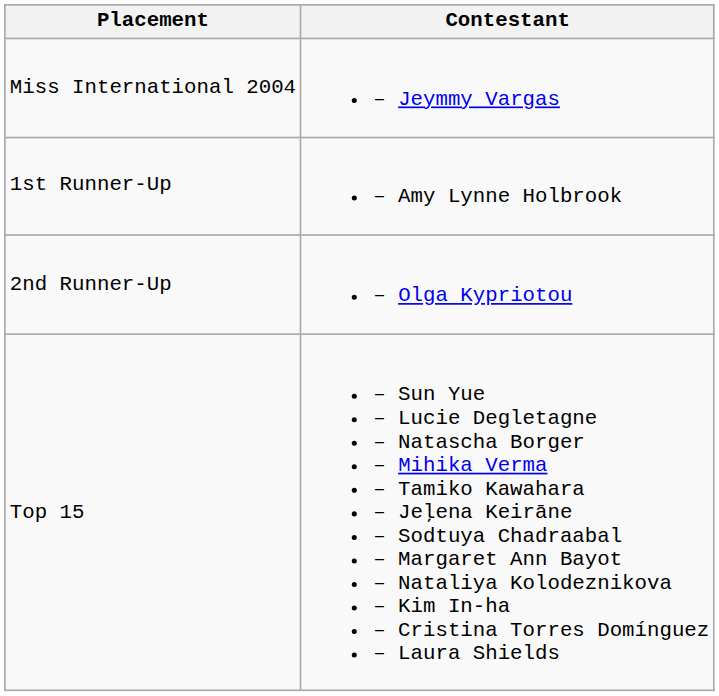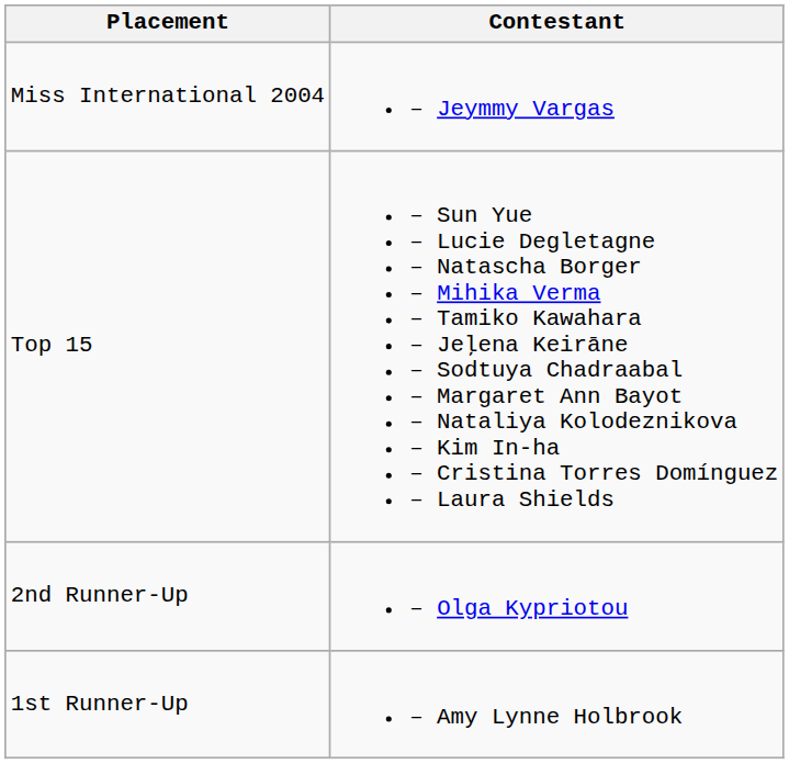rows swapped: 1st Runner-Up <-> Top 15
